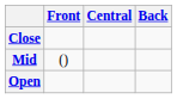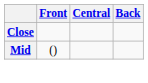- row: Open
